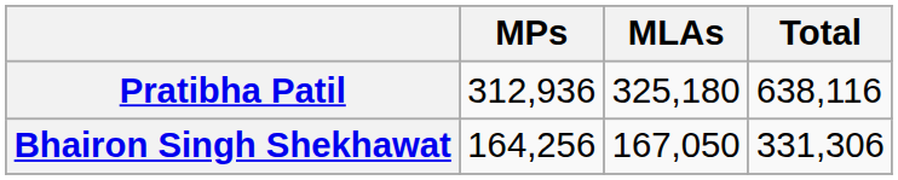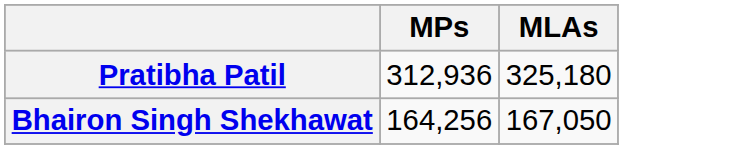- column: Total | 638,116 | 331,306
